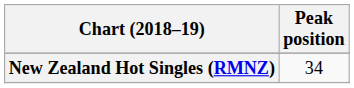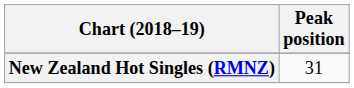New Zealand Hot Singles (RMNZ) | Peak position: 34 -> 31
